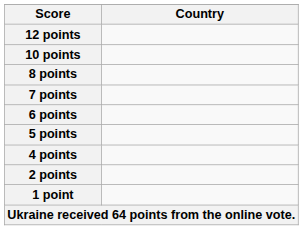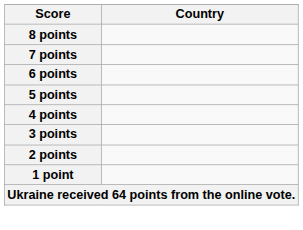- row: 12 points
- row: 10 points
+ row: 3 points
